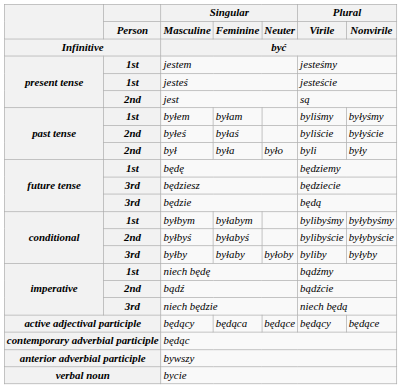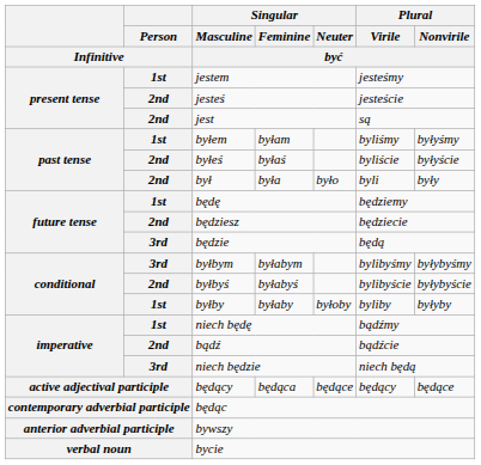jesteś | Person / Infinitive: 1st -> 2nd
będziesz | Person / Infinitive: 3rd -> 2nd
byłbym | Person / Infinitive: 1st -> 3rd
byłby | Person / Infinitive: 3rd -> 1st
